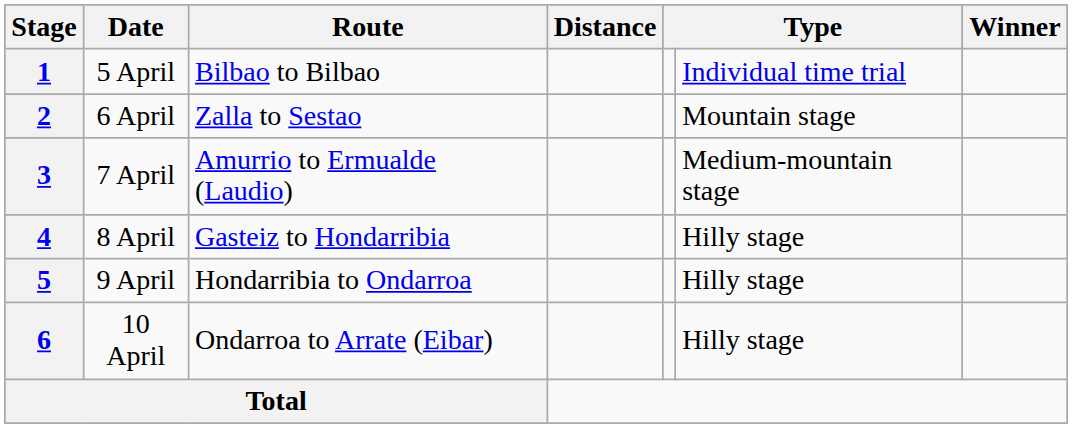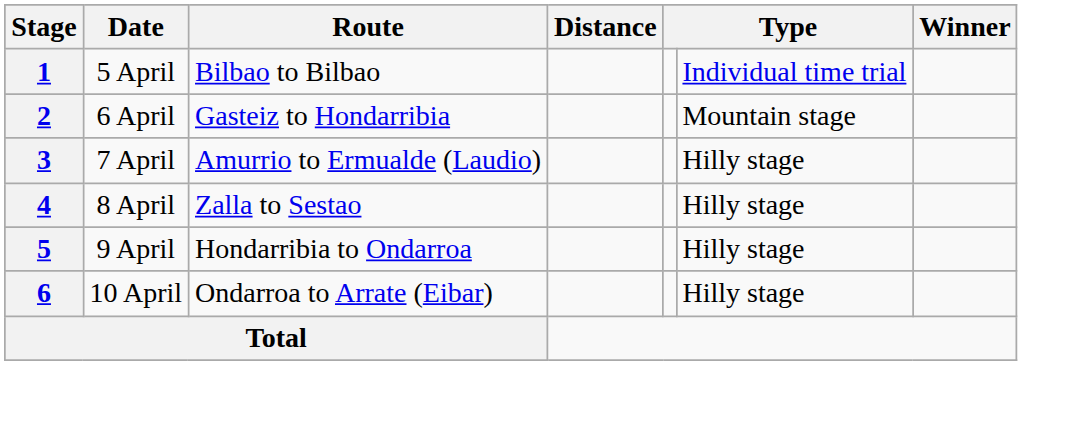2 | Route: Zalla to Sestao -> Gasteiz to Hondarribia
3 | column 6: Medium-mountain stage -> Hilly stage
4 | Route: Gasteiz to Hondarribia -> Zalla to Sestao
